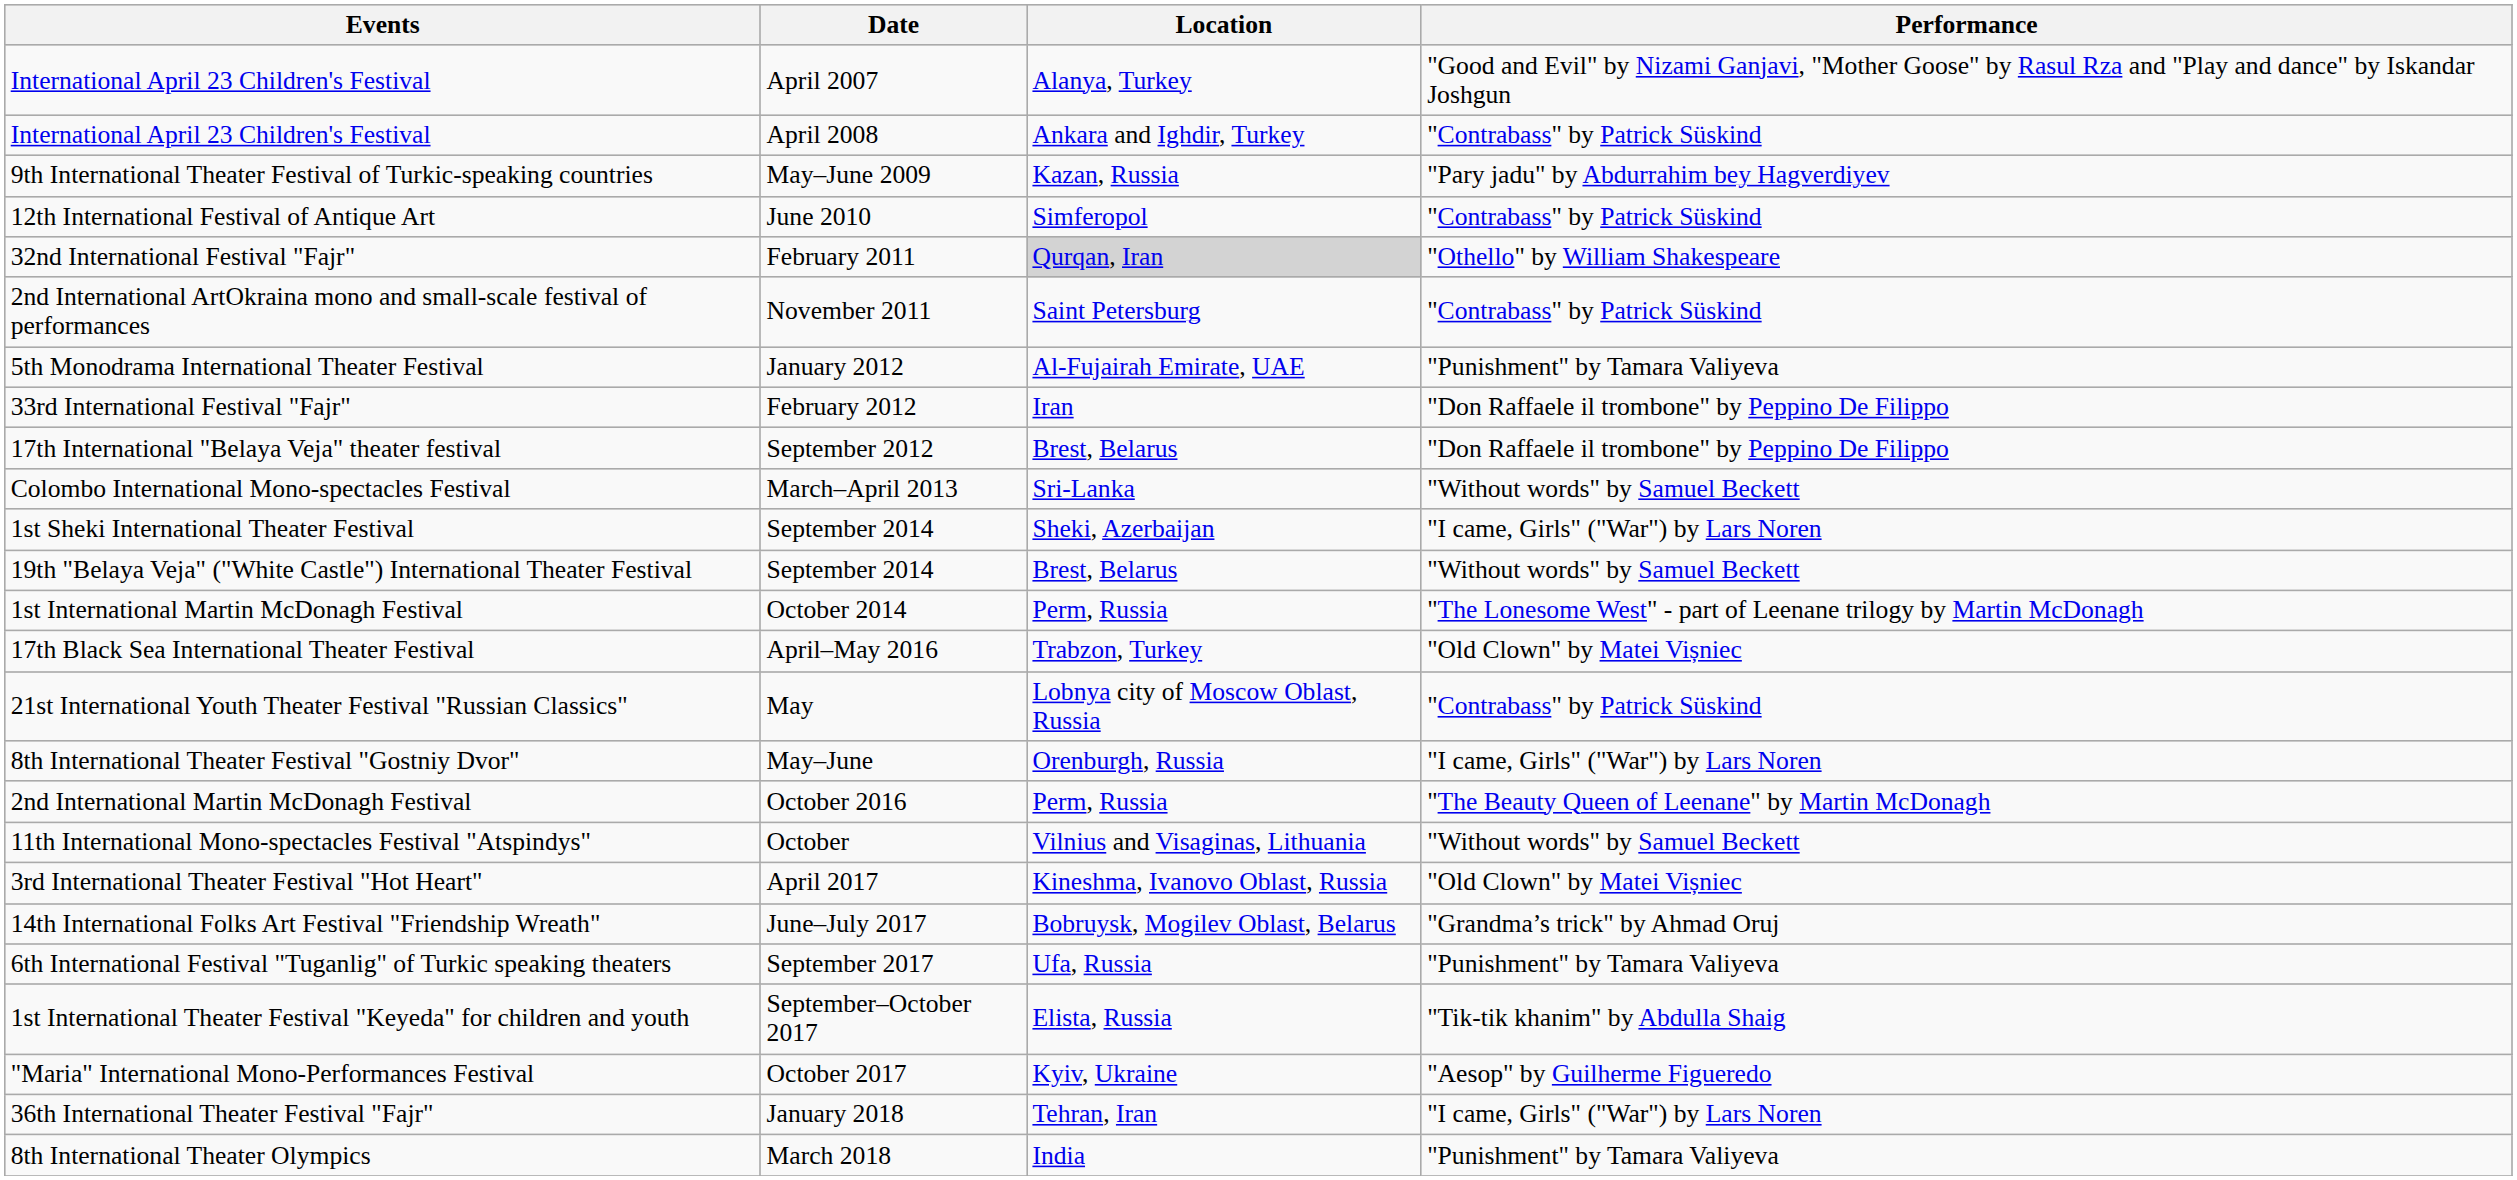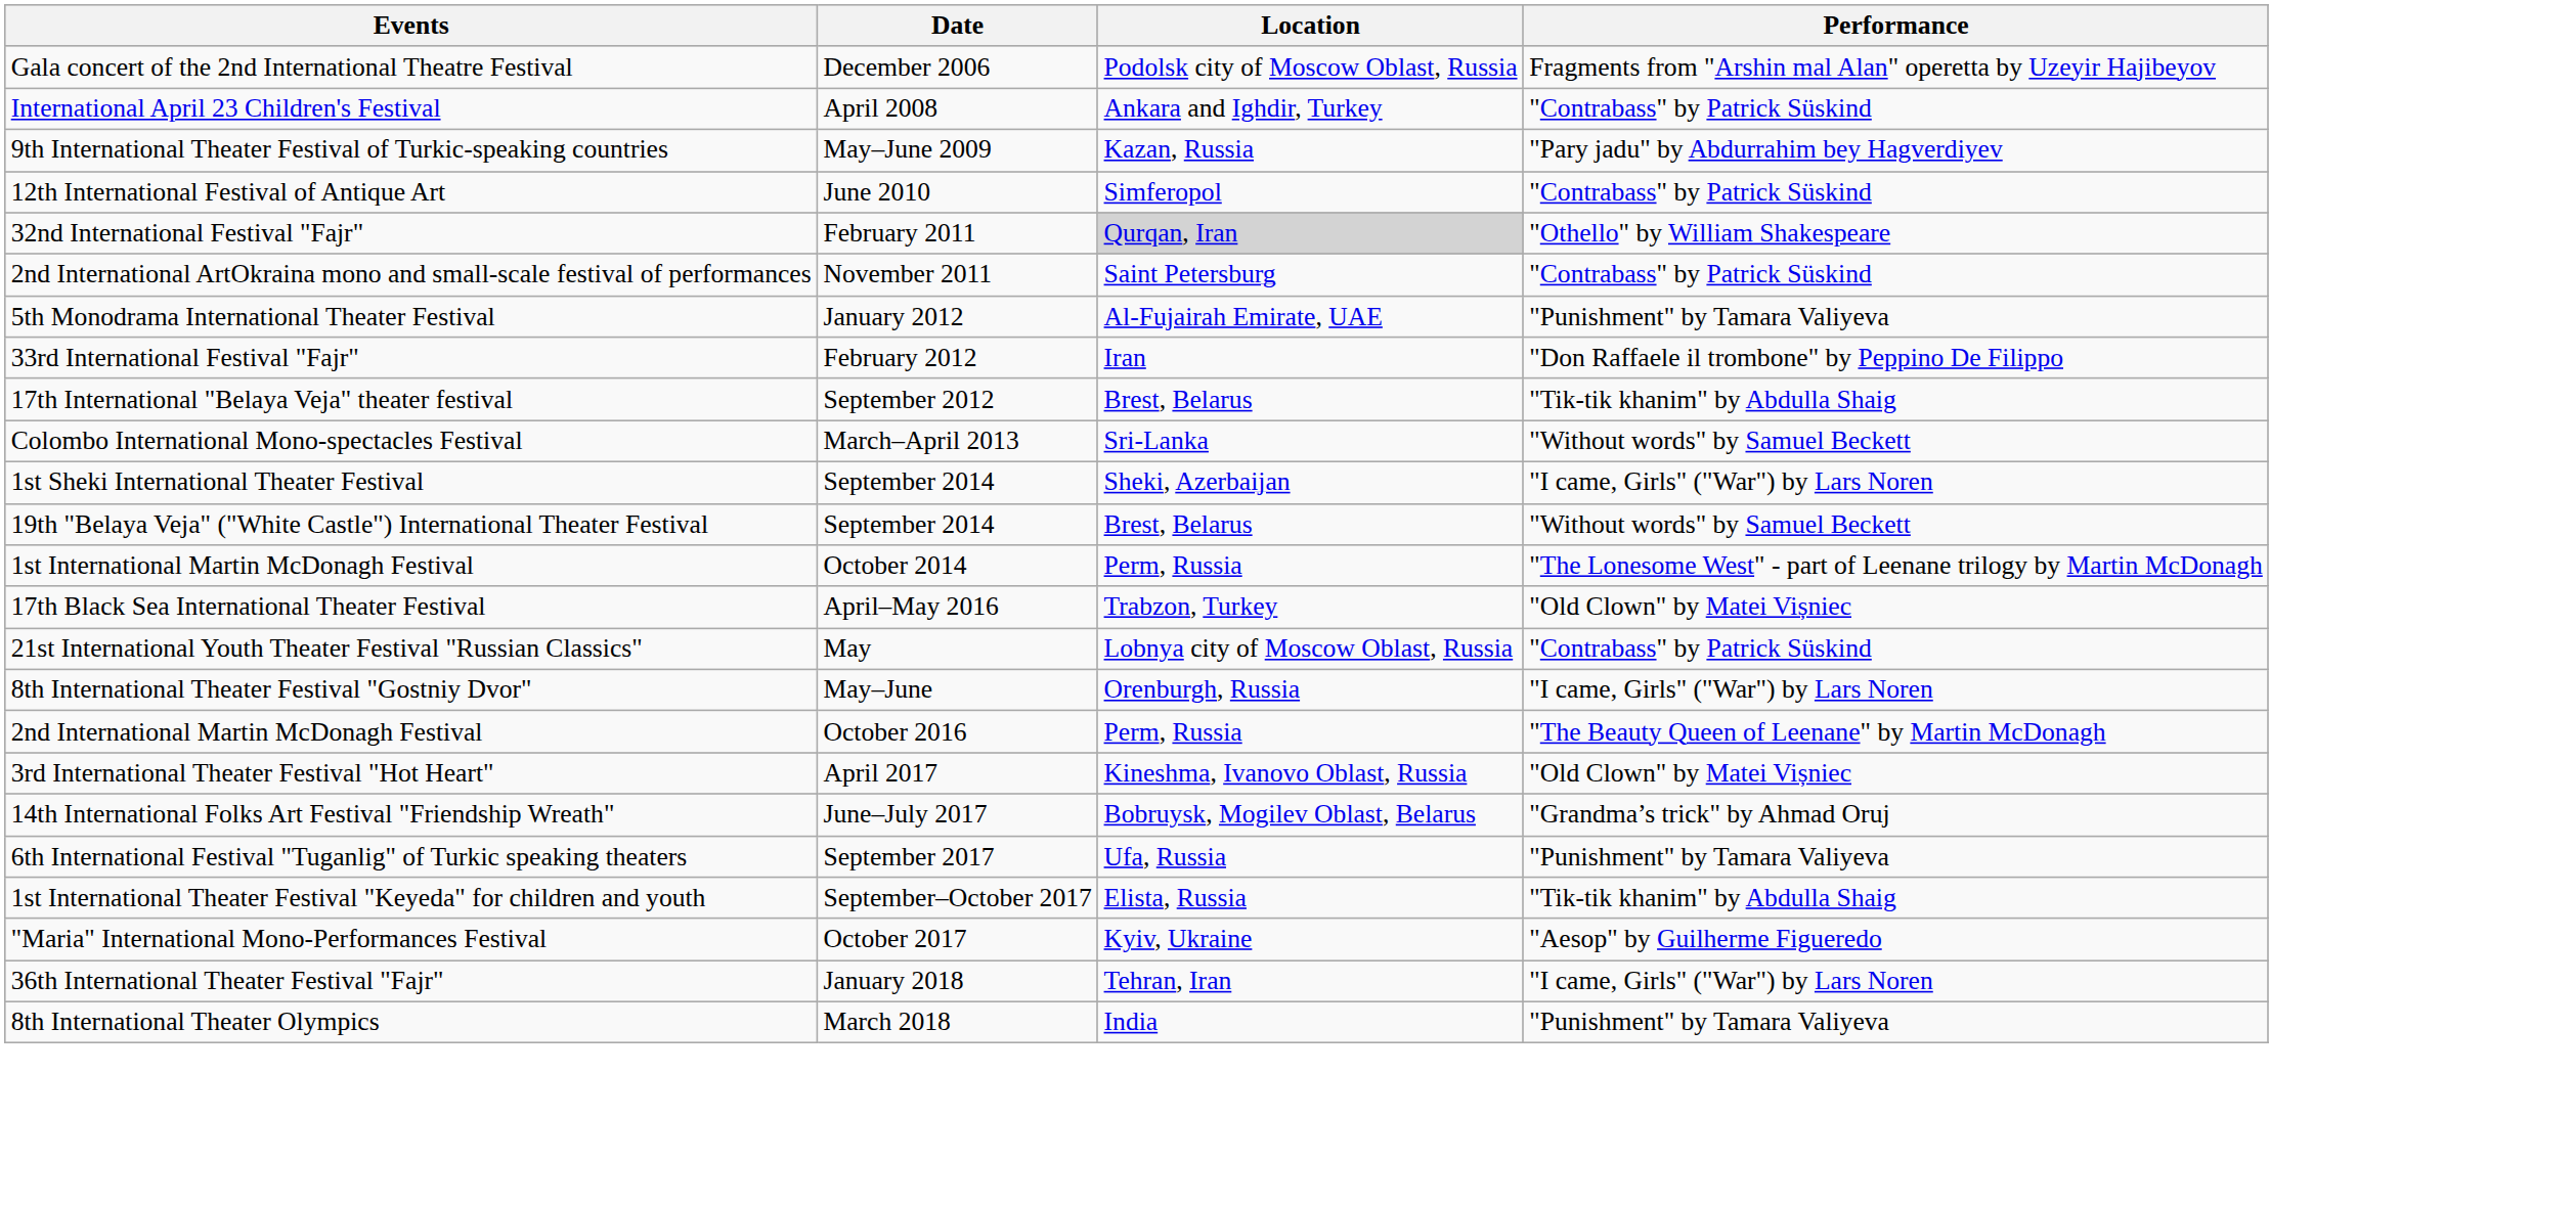+ row: Gala concert of the 2nd International Theatre Festival | December 2006 | Podolsk city of Moscow Oblast, Russia | Fragments from "Arshin mal Alan" operetta by Uzeyir Hajibeyov
- row: International April 23 Children's Festival | April 2007 | Alanya, Turkey | "Good and Evil" by Nizami Ganjavi, "Mother Goose" by Rasul Rza and "Play and dance" by Iskandar Joshgun
17th International "Belaya Veja" theater festival | Performance: "Don Raffaele il trombone" by Peppino De Filippo -> "Tik-tik khanim" by Abdulla Shaig
- row: 11th International Mono-spectacles Festival "Atspindys" | October | Vilnius and Visaginas, Lithuania | "Without words" by Samuel Beckett
